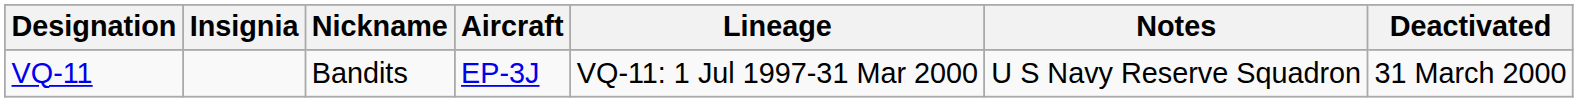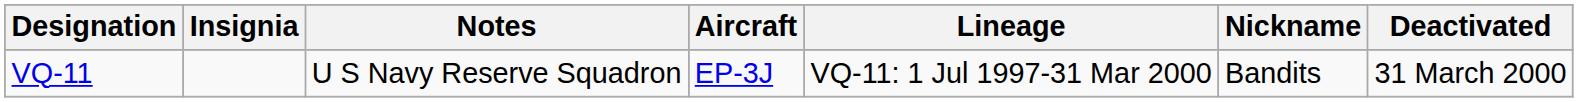columns swapped: Nickname <-> Notes
